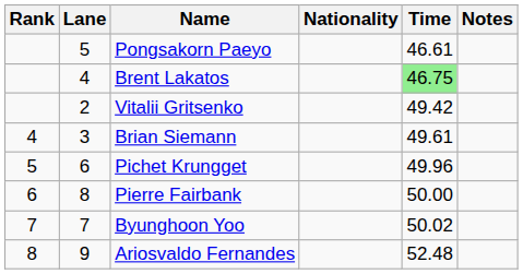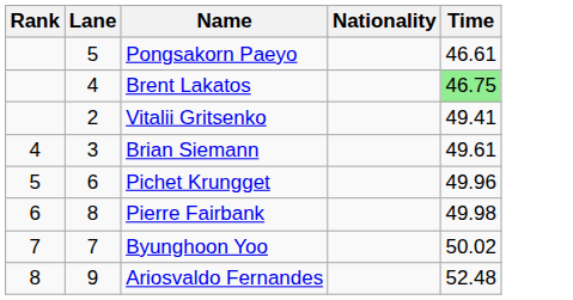- column: Notes
Vitalii Gritsenko | Time: 49.42 -> 49.41
Pierre Fairbank | Time: 50.00 -> 49.98
